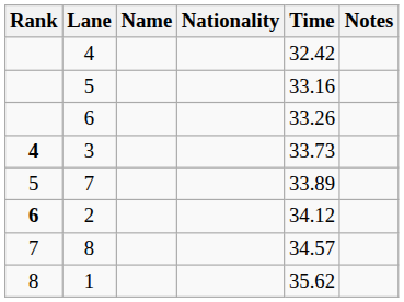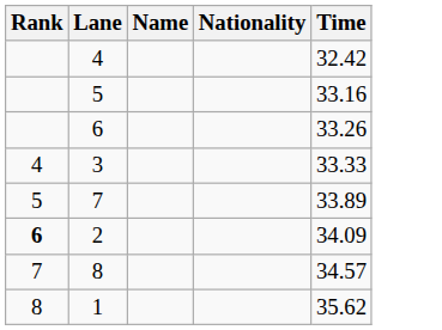- column: Notes
3 | Rank: bold -> normal
3 | Time: 33.73 -> 33.33
2 | Time: 34.12 -> 34.09
